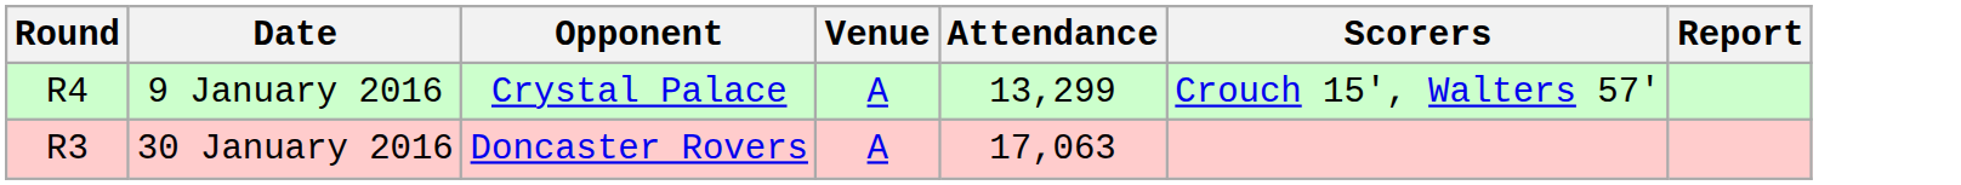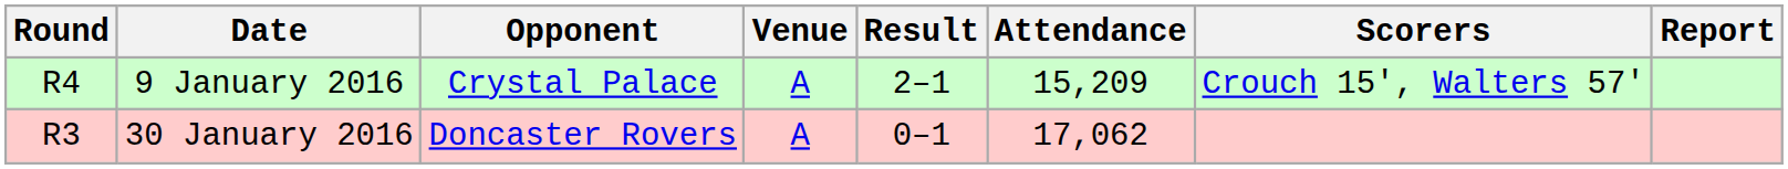+ column: Result | 2–1 | 0–1
9 January 2016 | Attendance: 13,299 -> 15,209
30 January 2016 | Attendance: 17,063 -> 17,062
